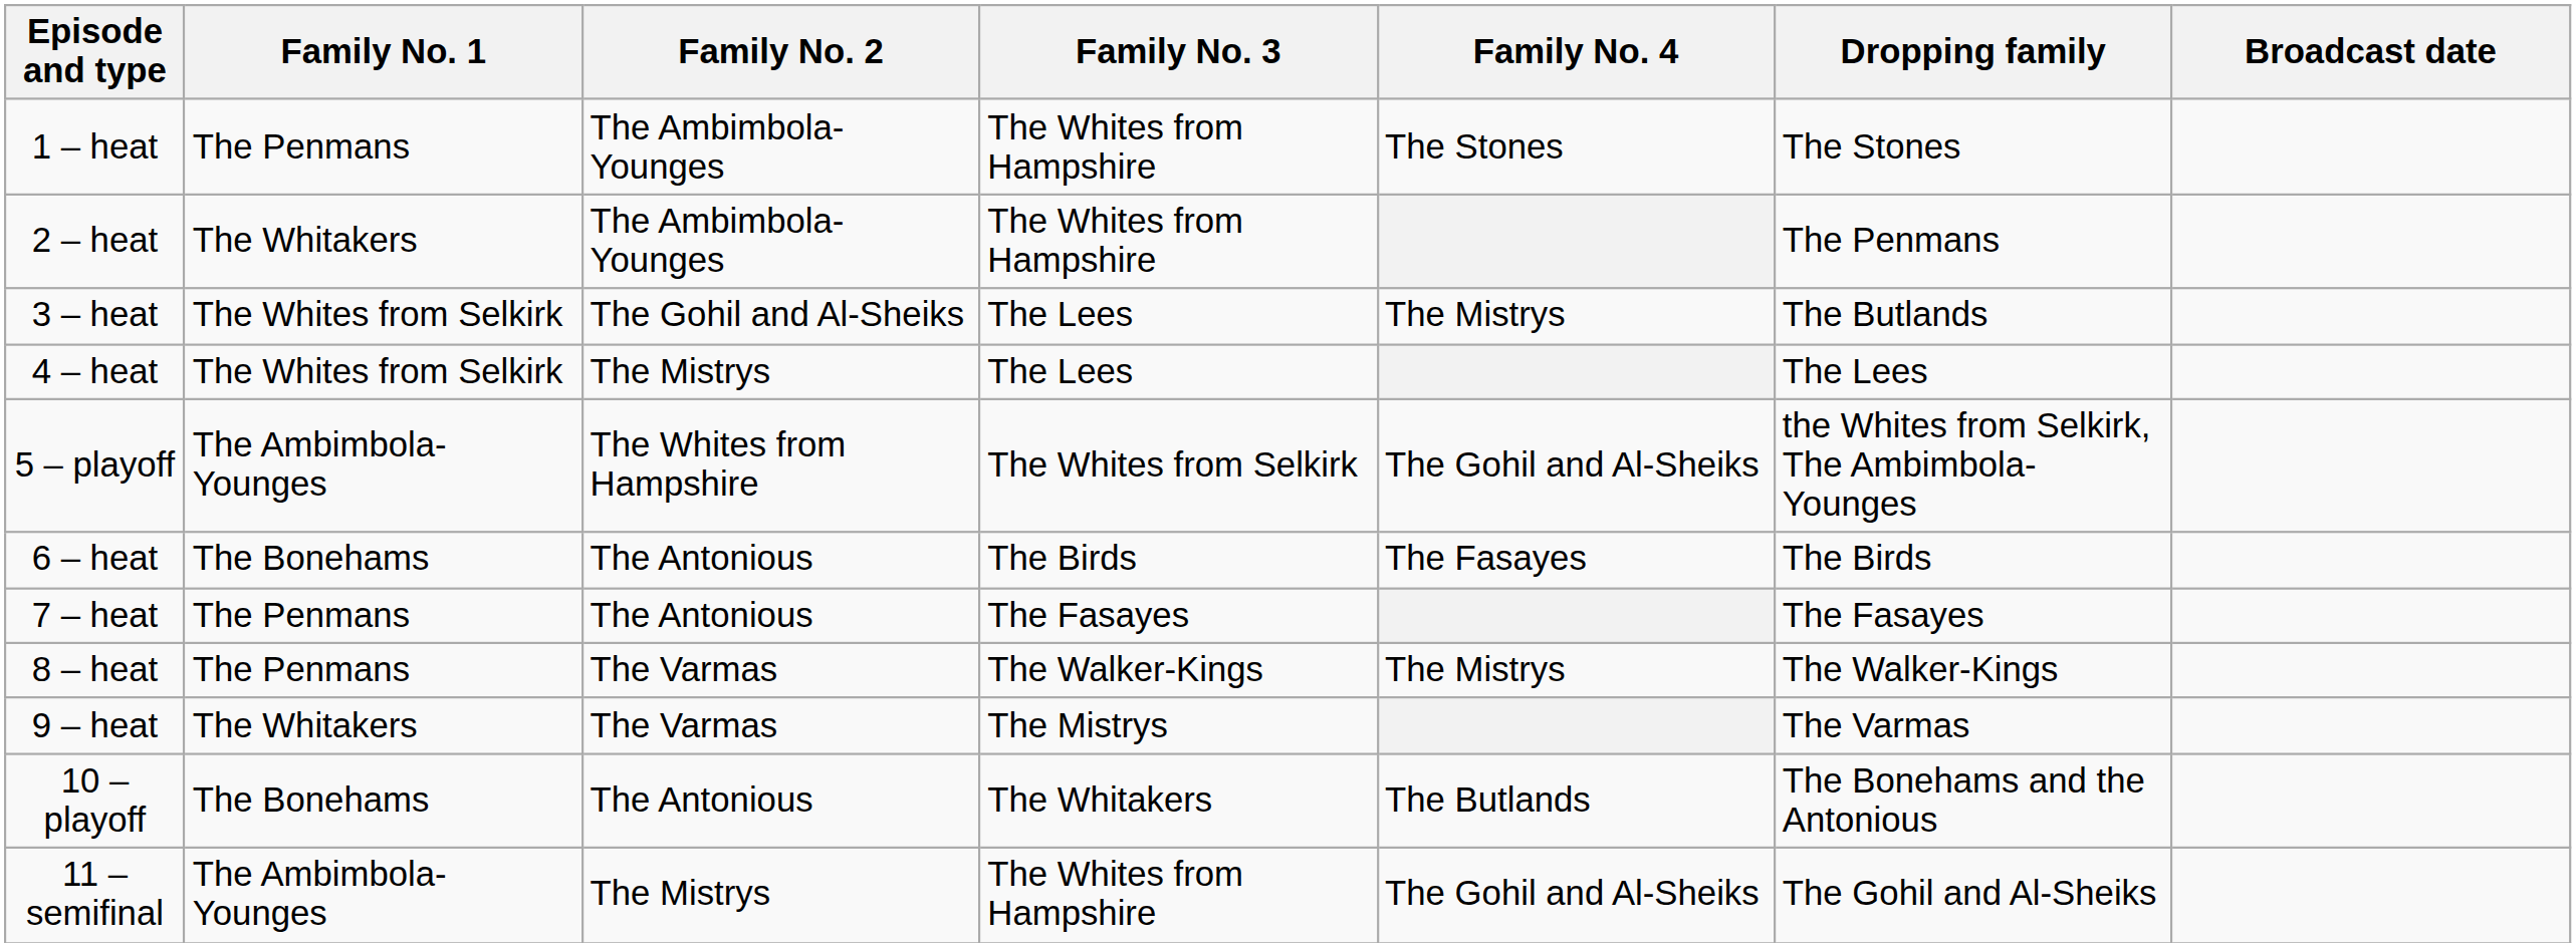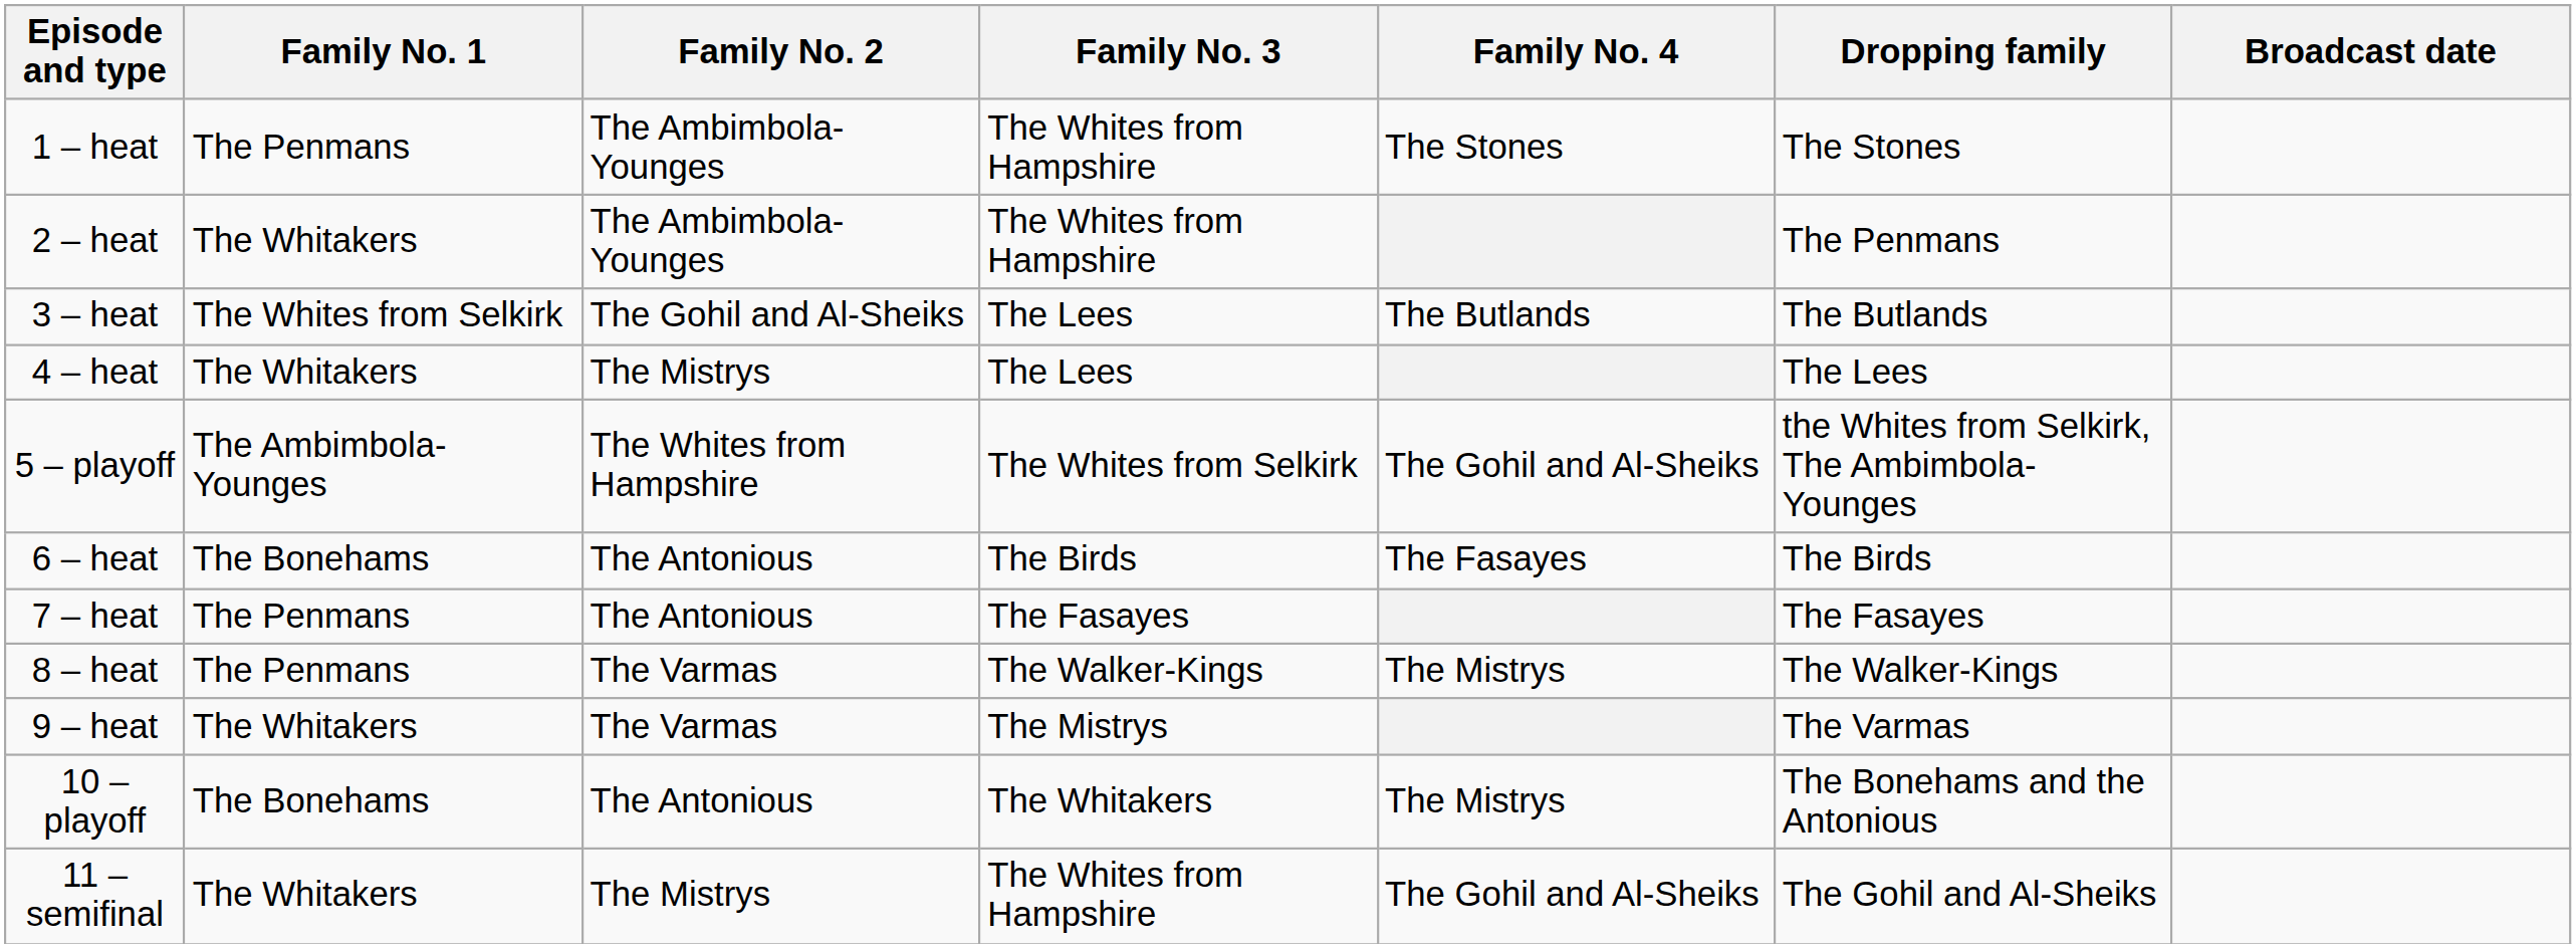3 – heat | Family No. 4: The Mistrys -> The Butlands
4 – heat | Family No. 1: The Whites from Selkirk -> The Whitakers
10 – playoff | Family No. 4: The Butlands -> The Mistrys
11 – semifinal | Family No. 1: The Ambimbola-Younges -> The Whitakers
